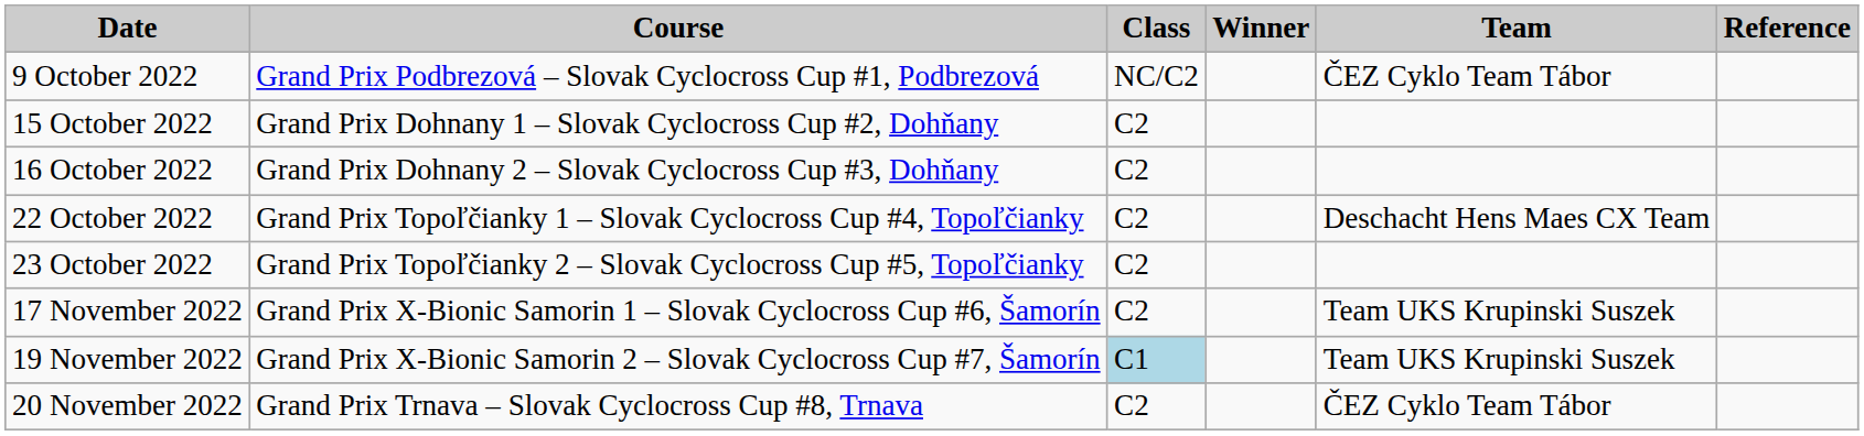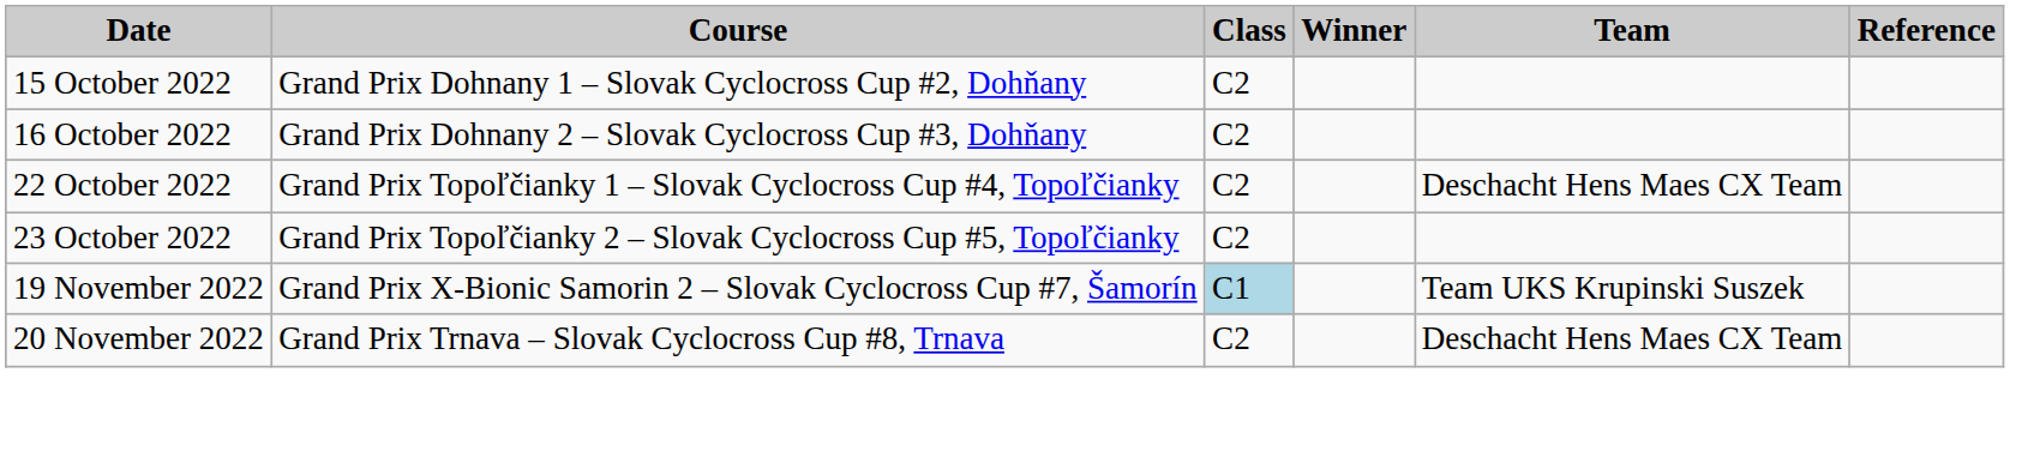- row: 9 October 2022 | Grand Prix Podbrezová – Slovak Cyclocross Cup #1, Podbrezová | NC/C2 | ČEZ Cyklo Team Tábor
- row: 17 November 2022 | Grand Prix X-Bionic Samorin 1 – Slovak Cyclocross Cup #6, Šamorín | C2 | Team UKS Krupinski Suszek
20 November 2022 | Team: ČEZ Cyklo Team Tábor -> Deschacht Hens Maes CX Team
